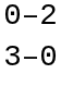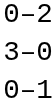+ row: 0–1
